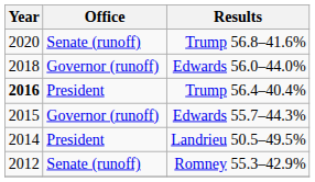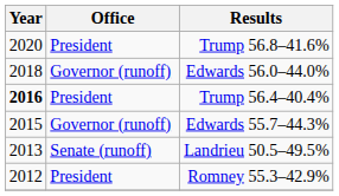Trump 56.8–41.6% | Office: Senate (runoff) -> President
Landrieu 50.5–49.5% | Year: 2014 -> 2013
Landrieu 50.5–49.5% | Office: President -> Senate (runoff)
Romney 55.3–42.9% | Office: Senate (runoff) -> President
